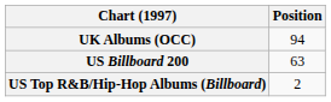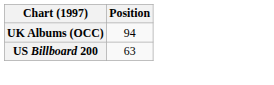- row: US Top R&B/Hip-Hop Albums (Billboard) | 2
